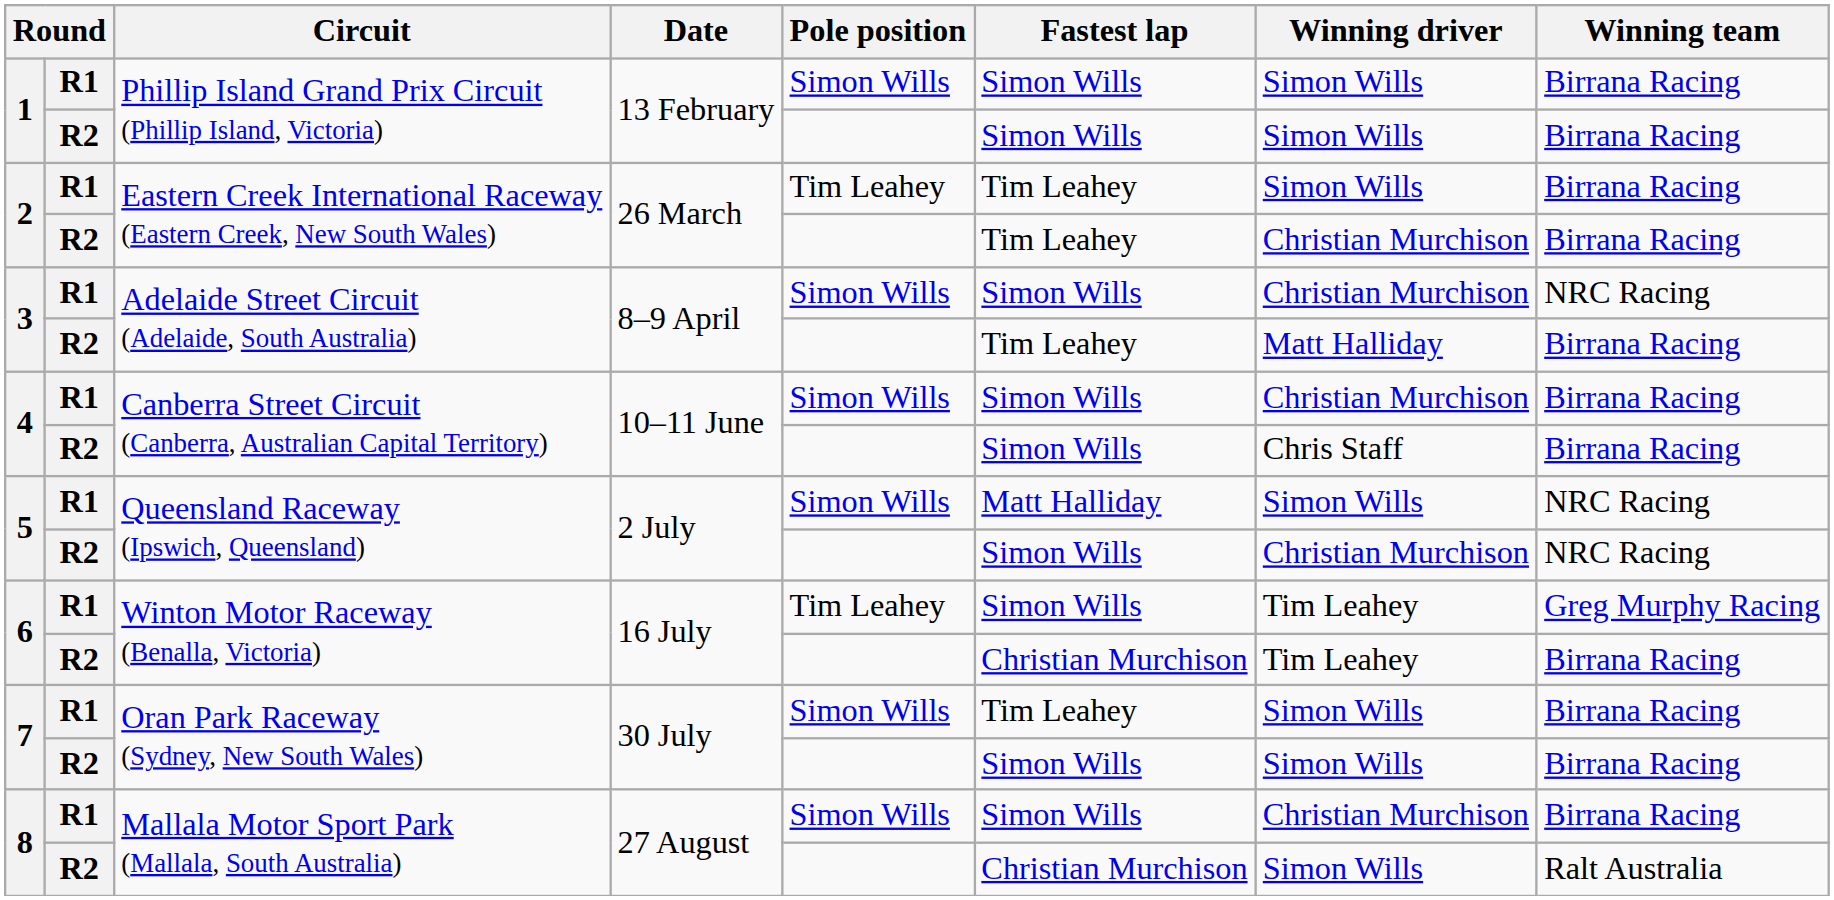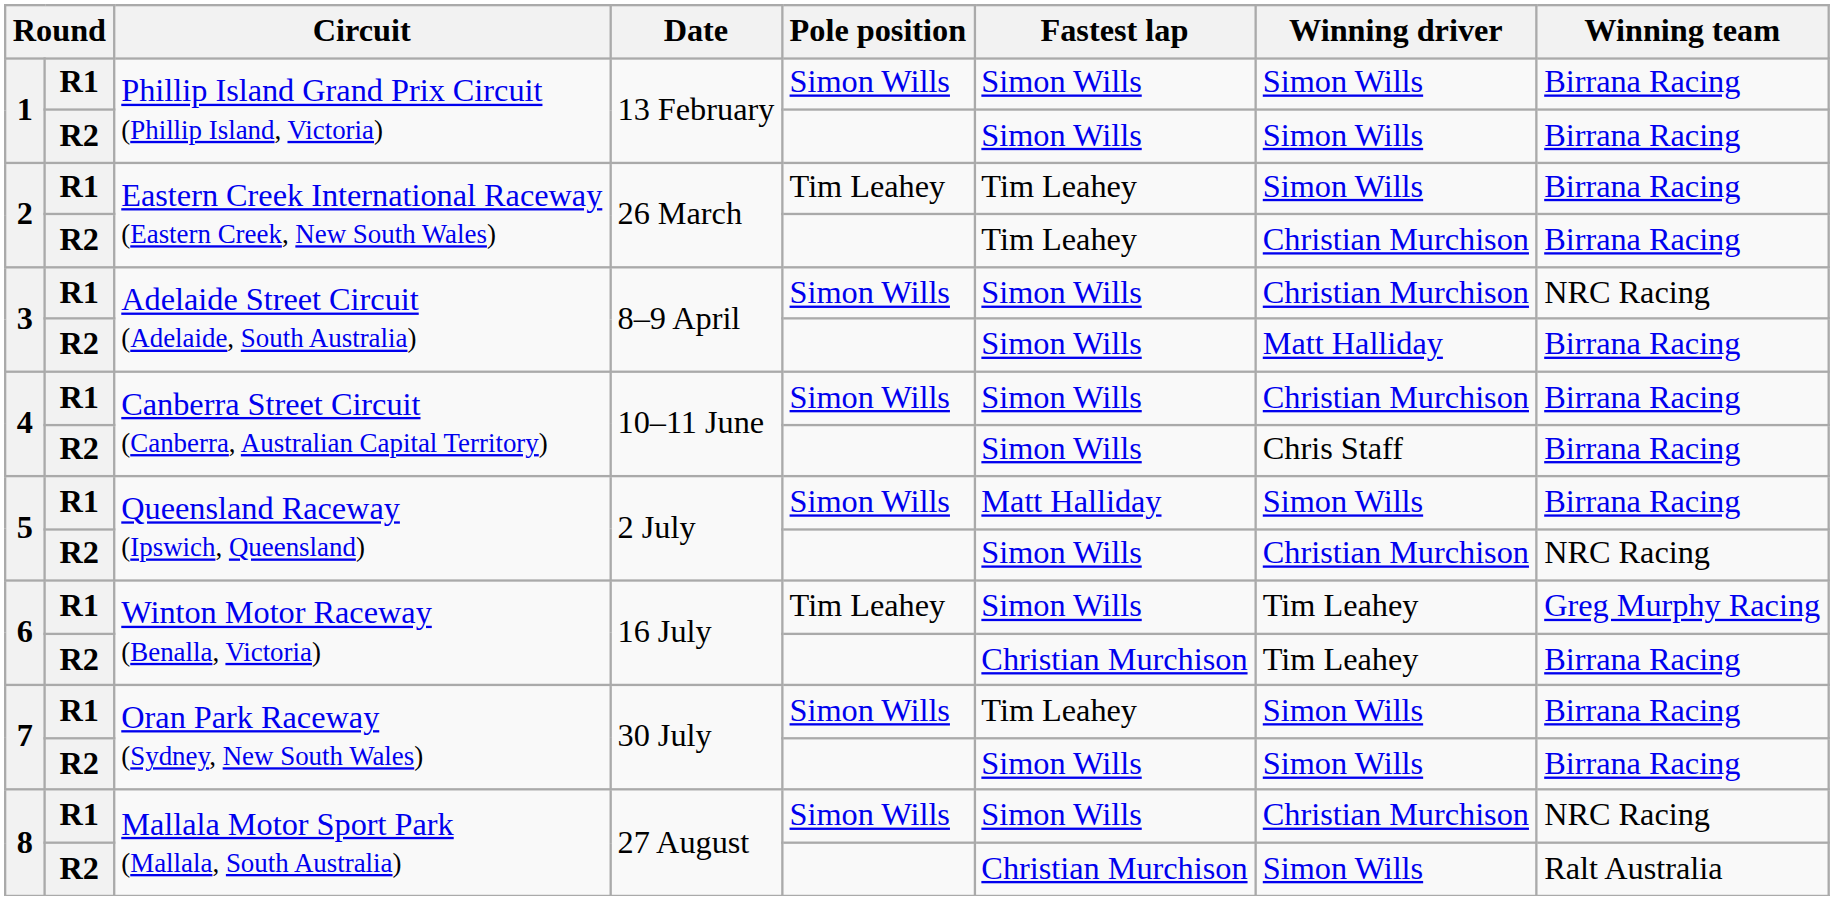3 / R2 | Fastest lap: Tim Leahey -> Simon Wills
5 / R1 | Winning team: NRC Racing -> Birrana Racing
8 / R1 | Winning team: Birrana Racing -> NRC Racing
